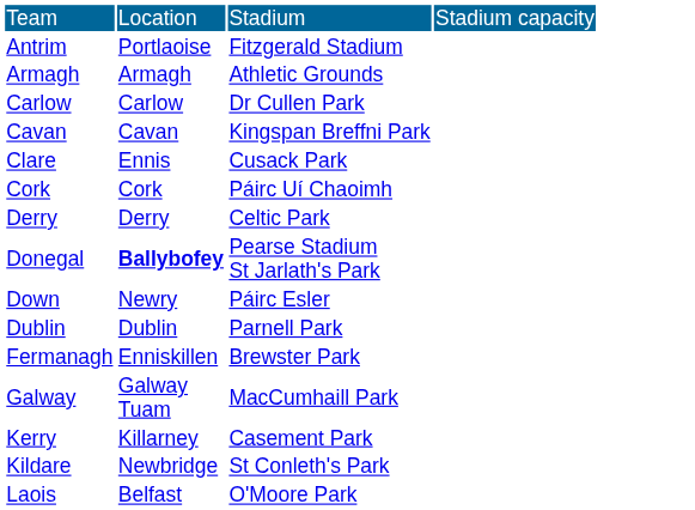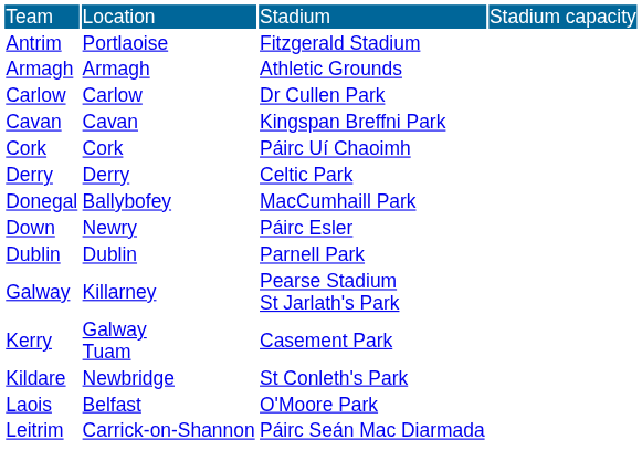- row: Clare | Ennis | Cusack Park
Donegal | column 2: bold -> normal
Donegal | column 3: Pearse Stadium St Jarlath's Park -> MacCumhaill Park
- row: Fermanagh | Enniskillen | Brewster Park
Galway | column 2: Galway Tuam -> Killarney
Galway | column 3: MacCumhaill Park -> Pearse Stadium St Jarlath's Park
Kerry | column 2: Killarney -> Galway Tuam
+ row: Leitrim | Carrick-on-Shannon | Páirc Seán Mac Diarmada
